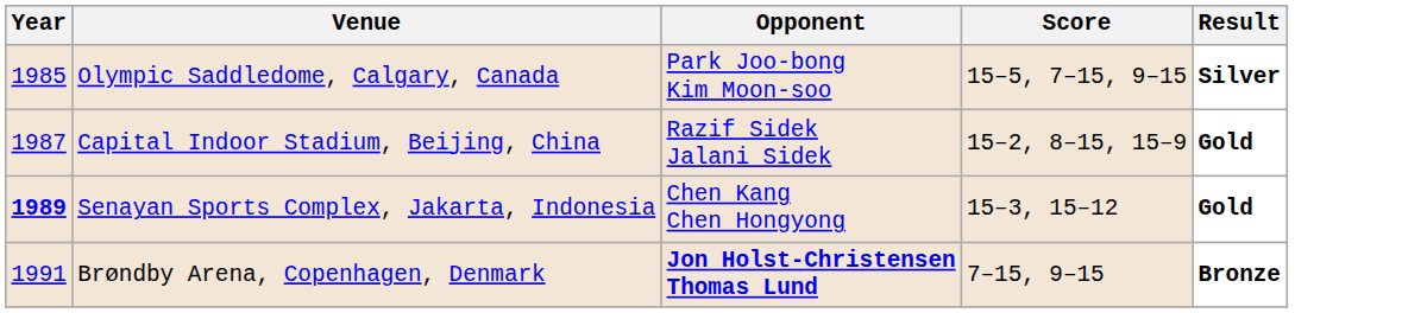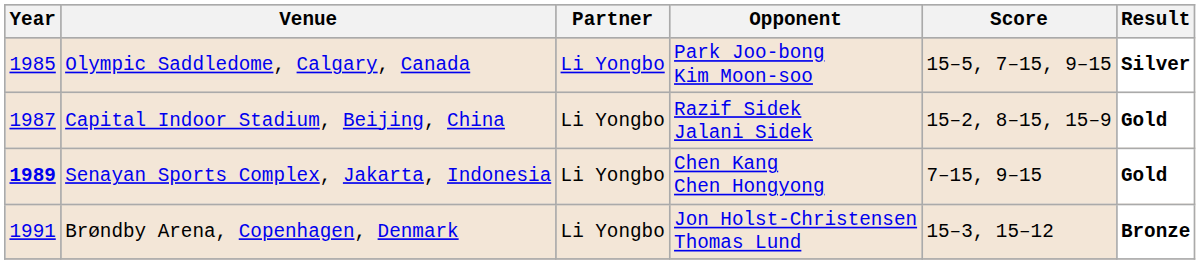+ column: Partner | Li Yongbo | Li Yongbo | Li Yongbo | Li Yongbo
Senayan Sports Complex, Jakarta, Indonesia | Score: 15–3, 15–12 -> 7–15, 9–15
Brøndby Arena, Copenhagen, Denmark | Opponent: bold -> normal
Brøndby Arena, Copenhagen, Denmark | Score: 7–15, 9–15 -> 15–3, 15–12
